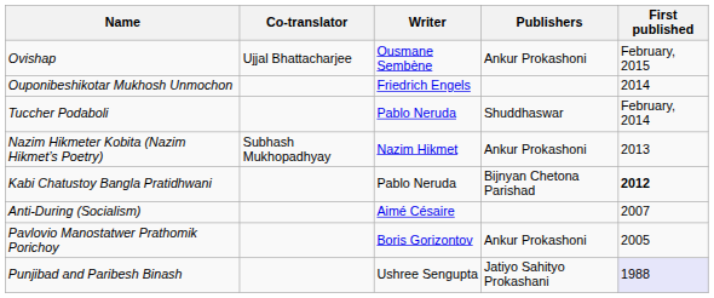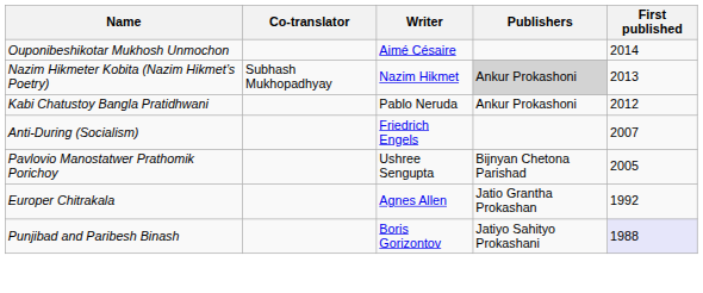- row: Ovishap | Ujjal Bhattacharjee | Ousmane Sembène | Ankur Prokashoni | February, 2015
Ouponibeshikotar Mukhosh Unmochon | Writer: Friedrich Engels -> Aimé Césaire
- row: Tuccher Podaboli | Pablo Neruda | Shuddhaswar | February, 2014
Nazim Hikmeter Kobita (Nazim Hikmet’s Poetry) | Publishers: no background -> lightgrey background
Kabi Chatustoy Bangla Pratidhwani | Publishers: Bijnyan Chetona Parishad -> Ankur Prokashoni
Kabi Chatustoy Bangla Pratidhwani | First published: bold -> normal
Anti-During (Socialism) | Writer: Aimé Césaire -> Friedrich Engels
Pavlovio Manostatwer Prathomik Porichoy | Writer: Boris Gorizontov -> Ushree Sengupta
Pavlovio Manostatwer Prathomik Porichoy | Publishers: Ankur Prokashoni -> Bijnyan Chetona Parishad
+ row: Europer Chitrakala | Agnes Allen | Jatio Grantha Prokashan | 1992
Punjibad and Paribesh Binash | Writer: Ushree Sengupta -> Boris Gorizontov
